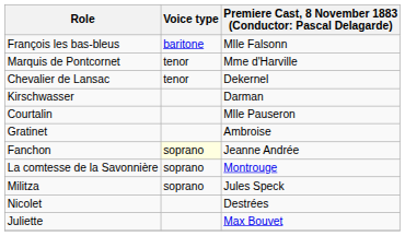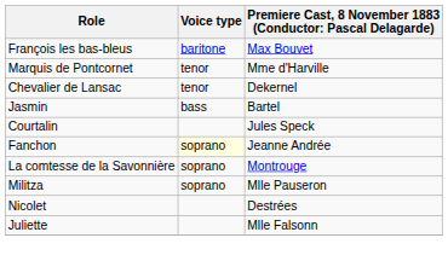François les bas-bleus | column 3: Mlle Falsonn -> Max Bouvet
- row: Kirschwasser | Darman
+ row: Jasmin | bass | Bartel
Courtalin | column 3: Mlle Pauseron -> Jules Speck
- row: Gratinet | Ambroise
Militza | column 3: Jules Speck -> Mlle Pauseron
Juliette | column 3: Max Bouvet -> Mlle Falsonn
